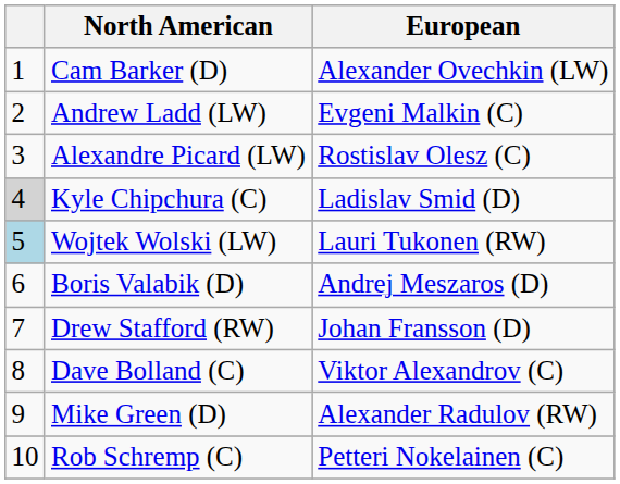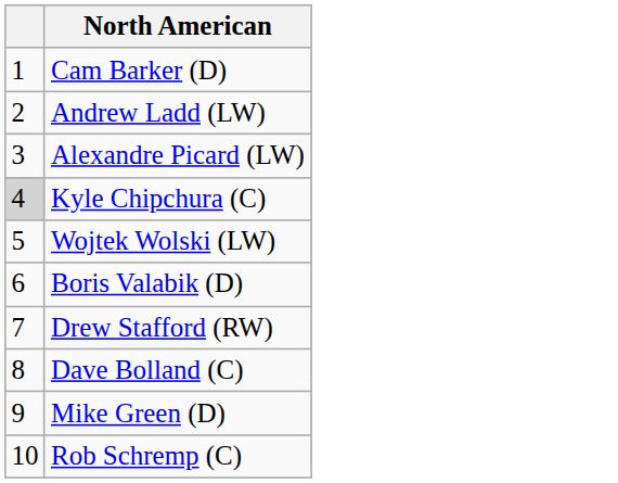- column: European | Alexander Ovechkin (LW) | Evgeni Malkin (C) | Rostislav Olesz (C) | Ladislav Smid (D) | Lauri Tukonen (RW) | Andrej Meszaros (D) | Johan Fransson (D) | Viktor Alexandrov (C) | Alexander Radulov (RW) | Petteri Nokelainen (C)
Wojtek Wolski (LW) | column 1: lightblue background -> no background
